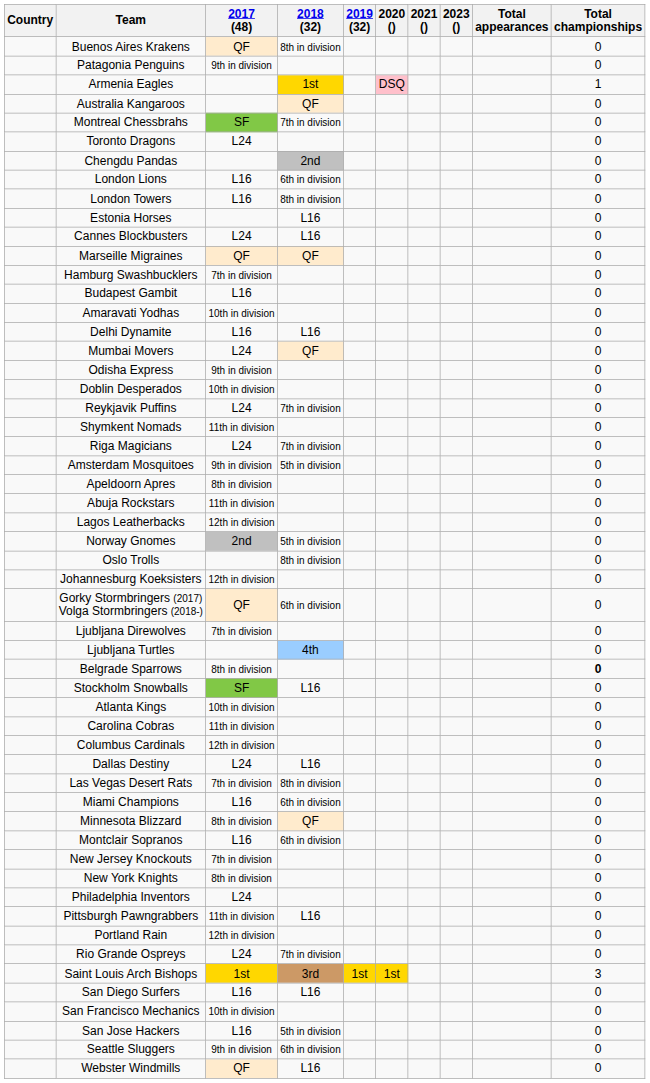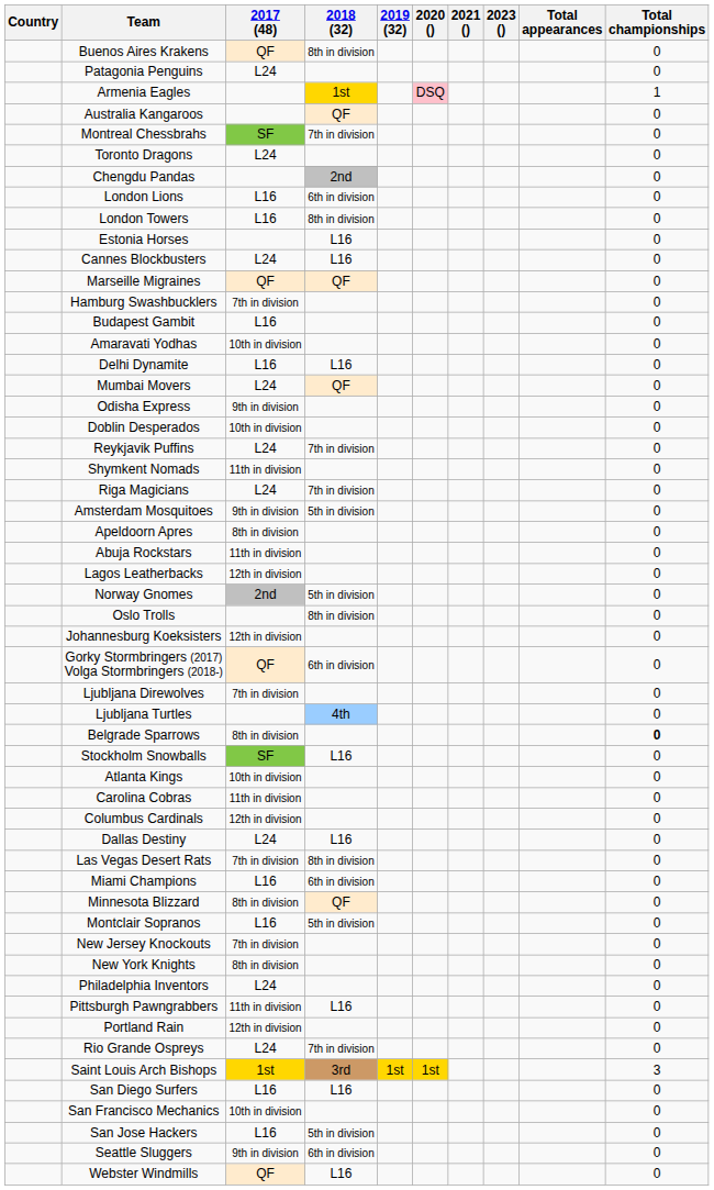Patagonia Penguins | 2017 (48): 9th in division -> L24
Montclair Sopranos | 2018 (32): 6th in division -> 5th in division
